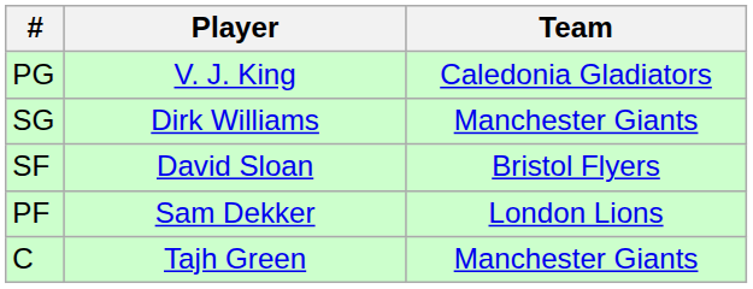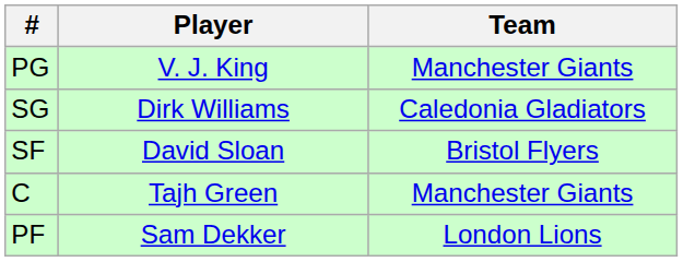PG | Team: Caledonia Gladiators -> Manchester Giants
SG | Team: Manchester Giants -> Caledonia Gladiators
rows swapped: PF <-> C
